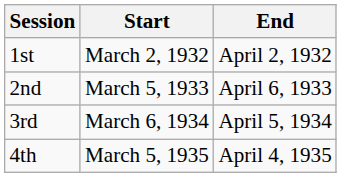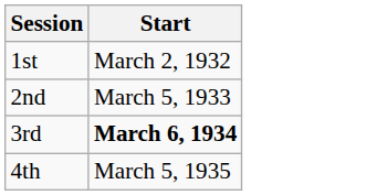- column: End | April 2, 1932 | April 6, 1933 | April 5, 1934 | April 4, 1935
3rd | Start: normal -> bold
